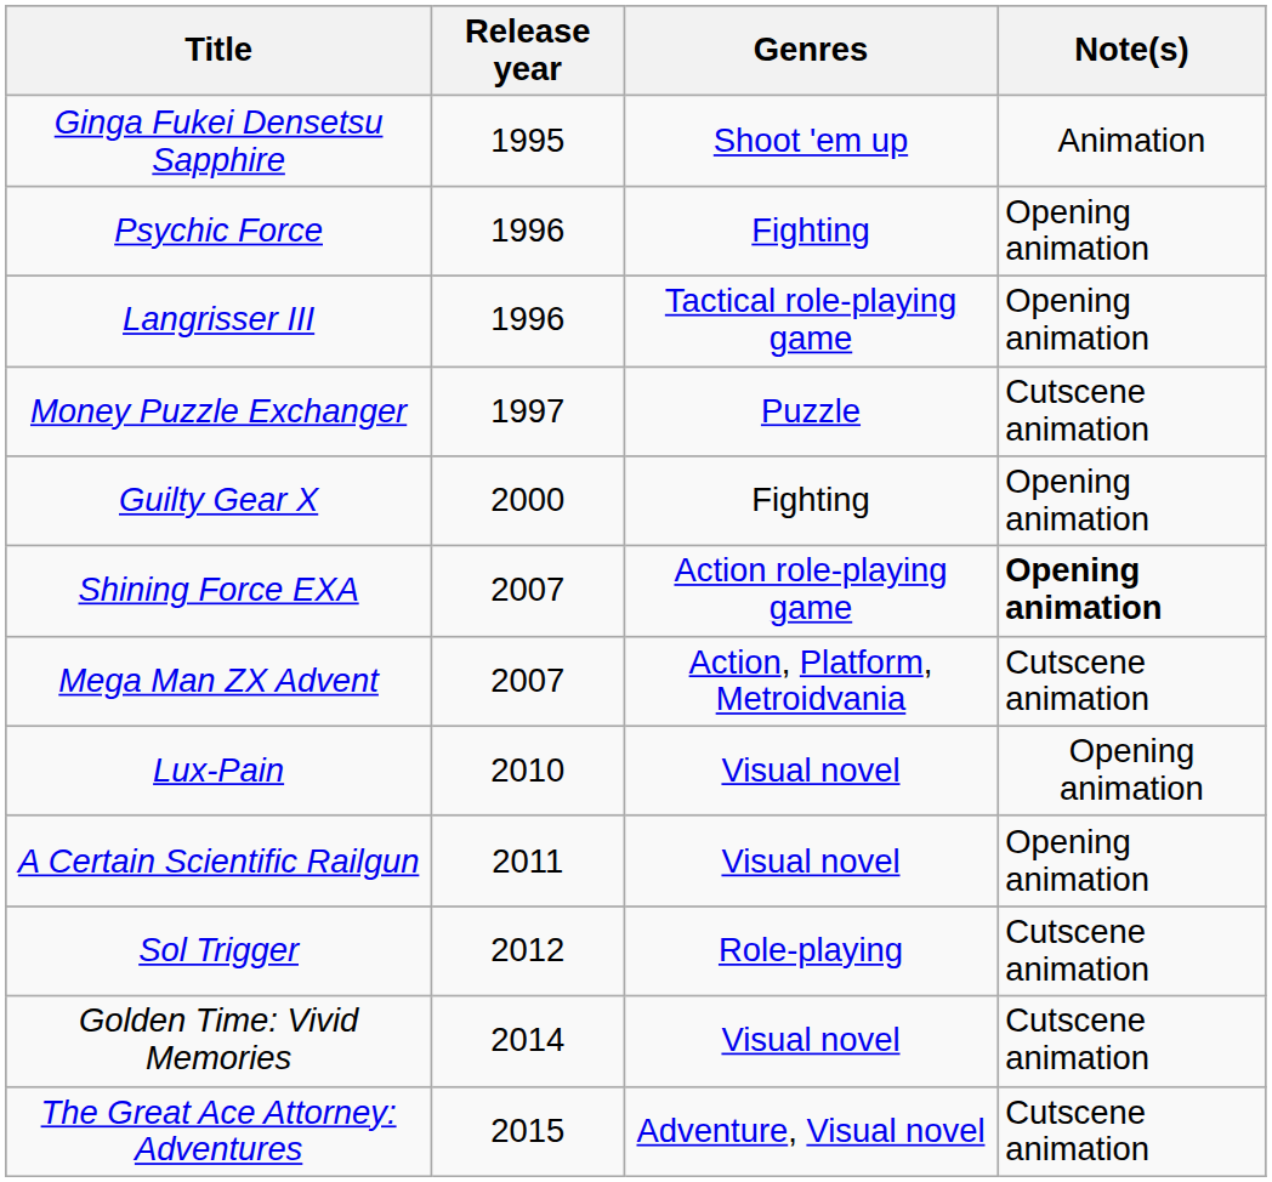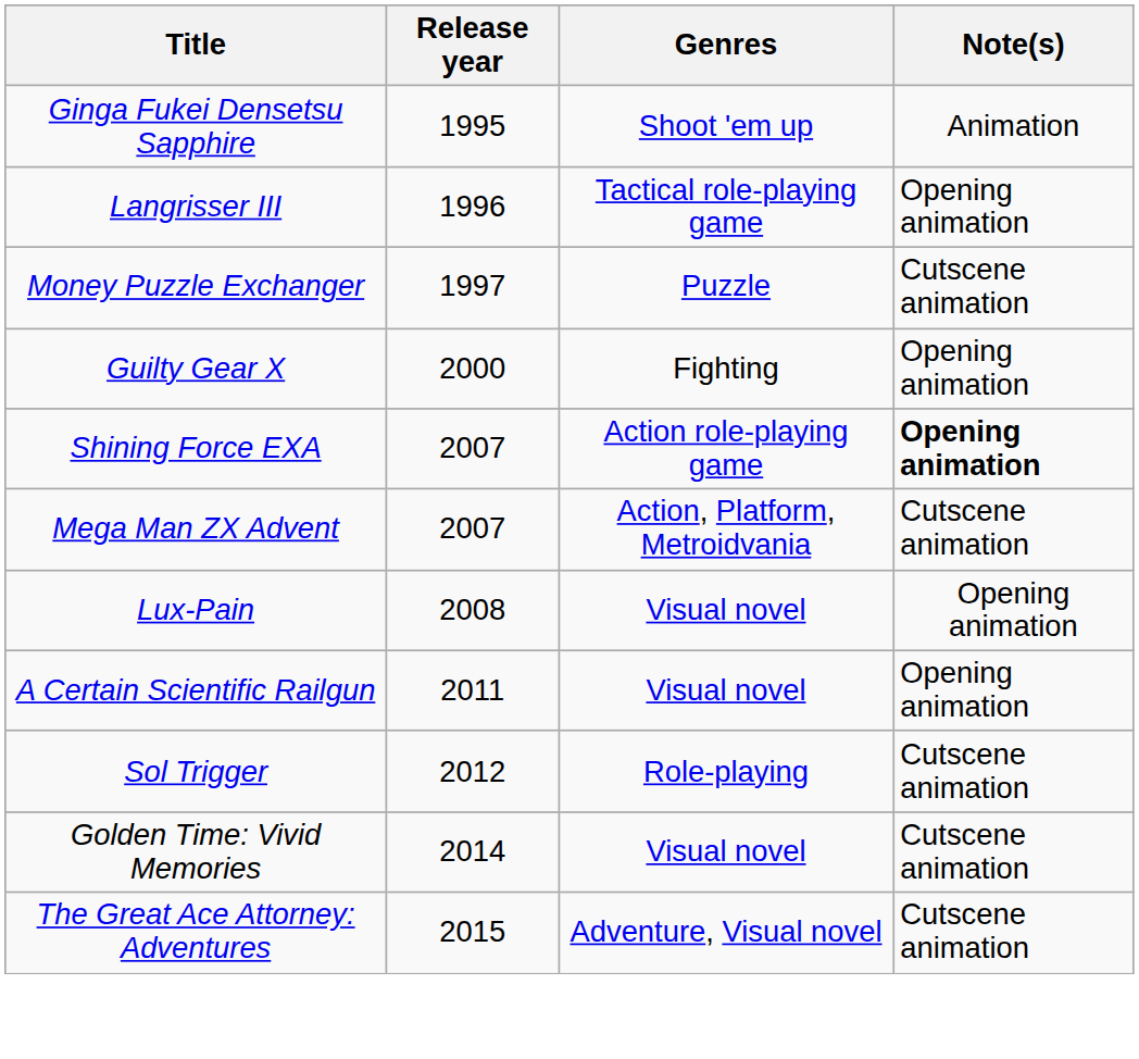- row: Psychic Force | 1996 | Fighting | Opening animation
Lux-Pain | Release year: 2010 -> 2008
